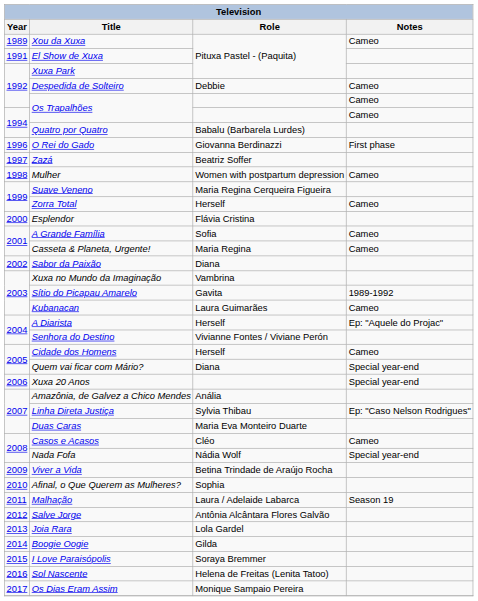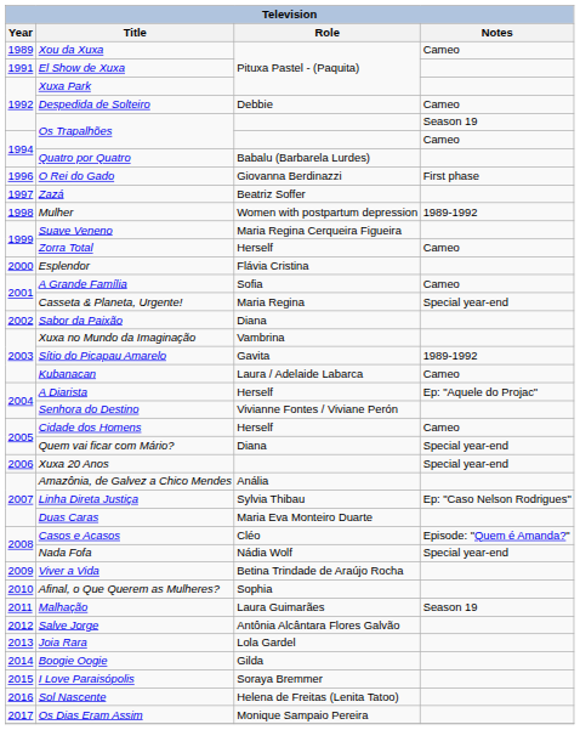1992 / Os Trapalhões | Notes: Cameo -> Season 19
Mulher | Notes: Cameo -> 1989-1992
Casseta & Planeta, Urgente! | Notes: Cameo -> Special year-end
Kubanacan | Role: Laura Guimarães -> Laura / Adelaide Labarca
Casos e Acasos | Notes: Cameo -> Episode: "Quem é Amanda?"
Malhação | Role: Laura / Adelaide Labarca -> Laura Guimarães
